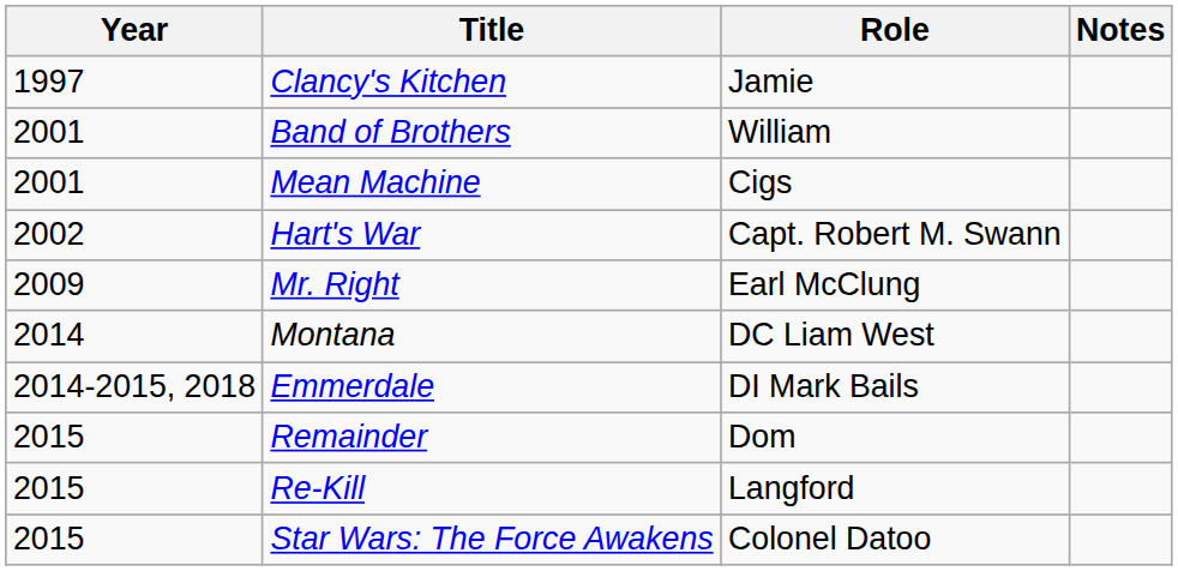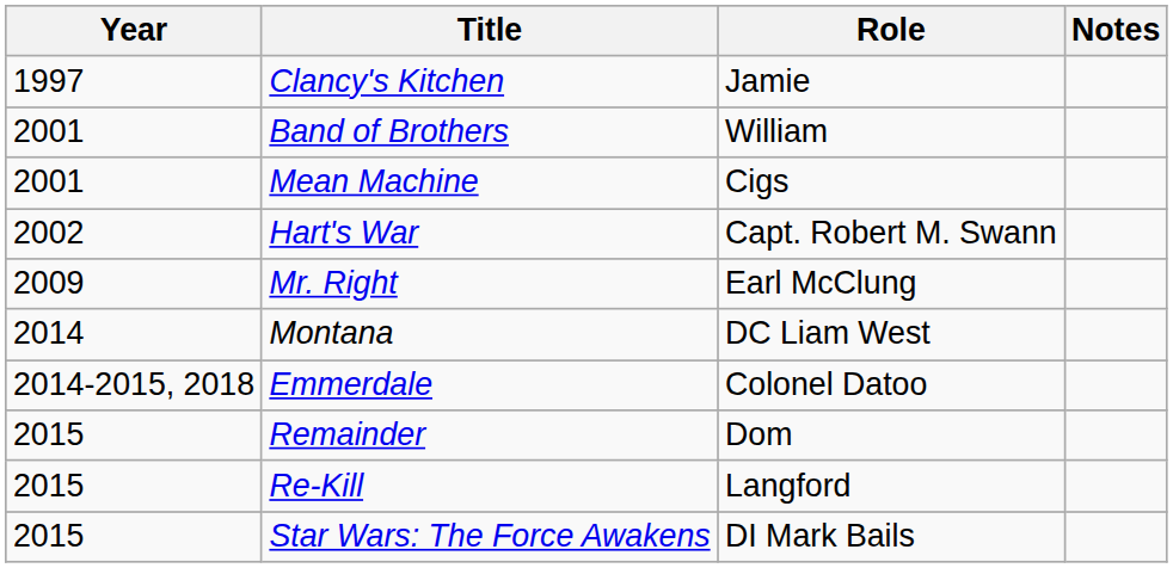Emmerdale | Role: DI Mark Bails -> Colonel Datoo
Star Wars: The Force Awakens | Role: Colonel Datoo -> DI Mark Bails
